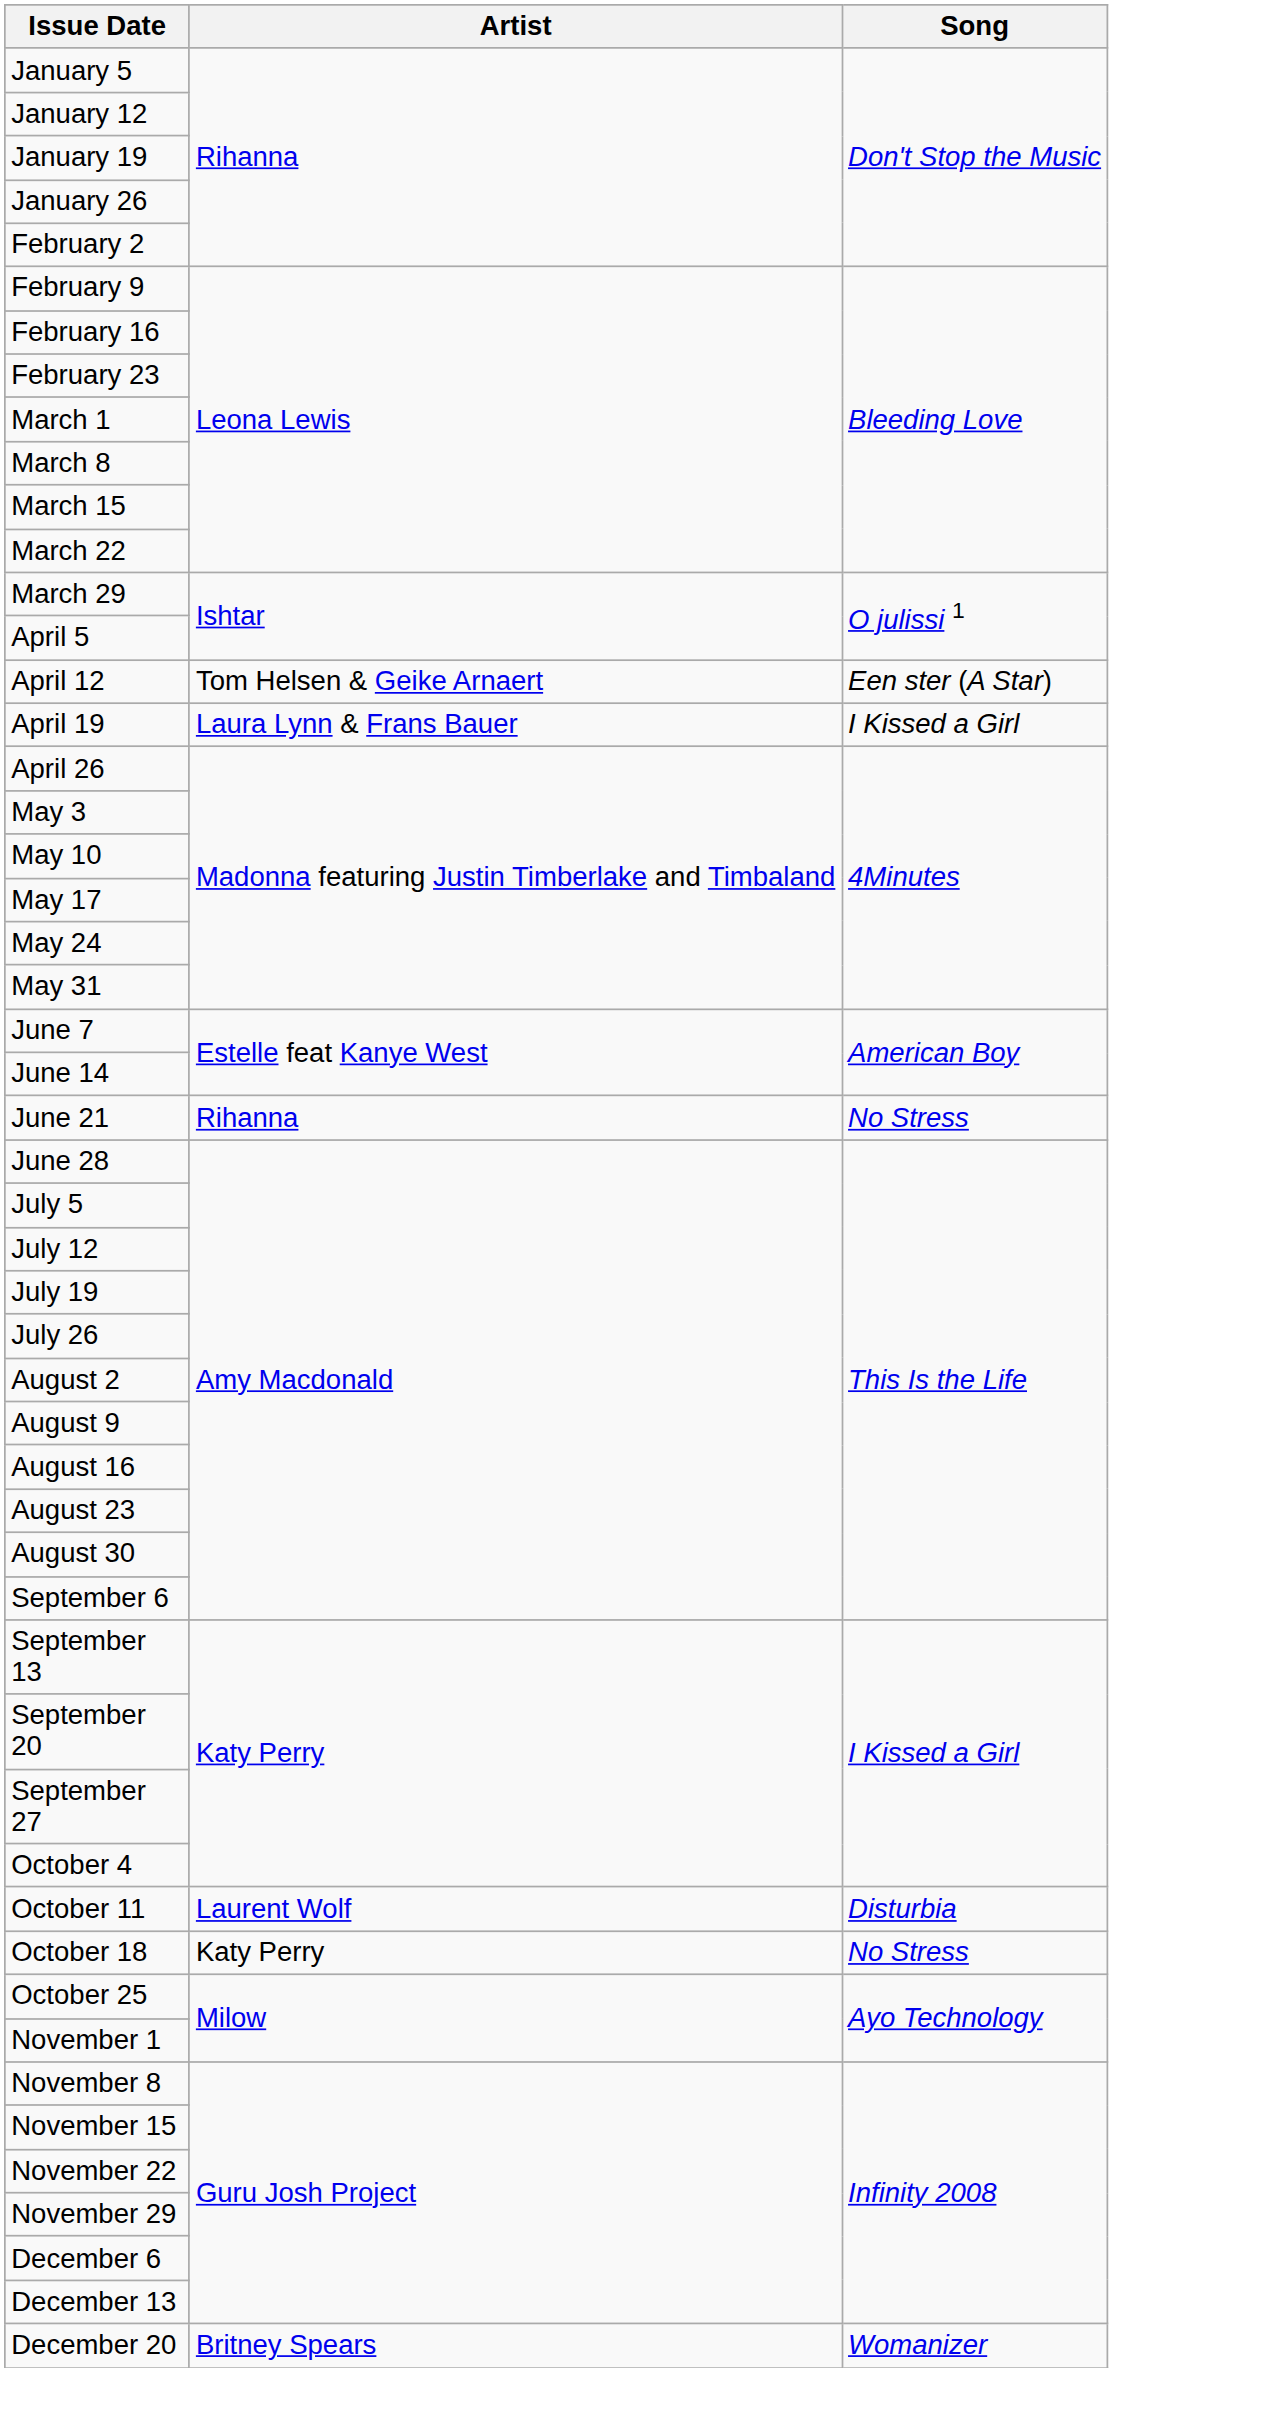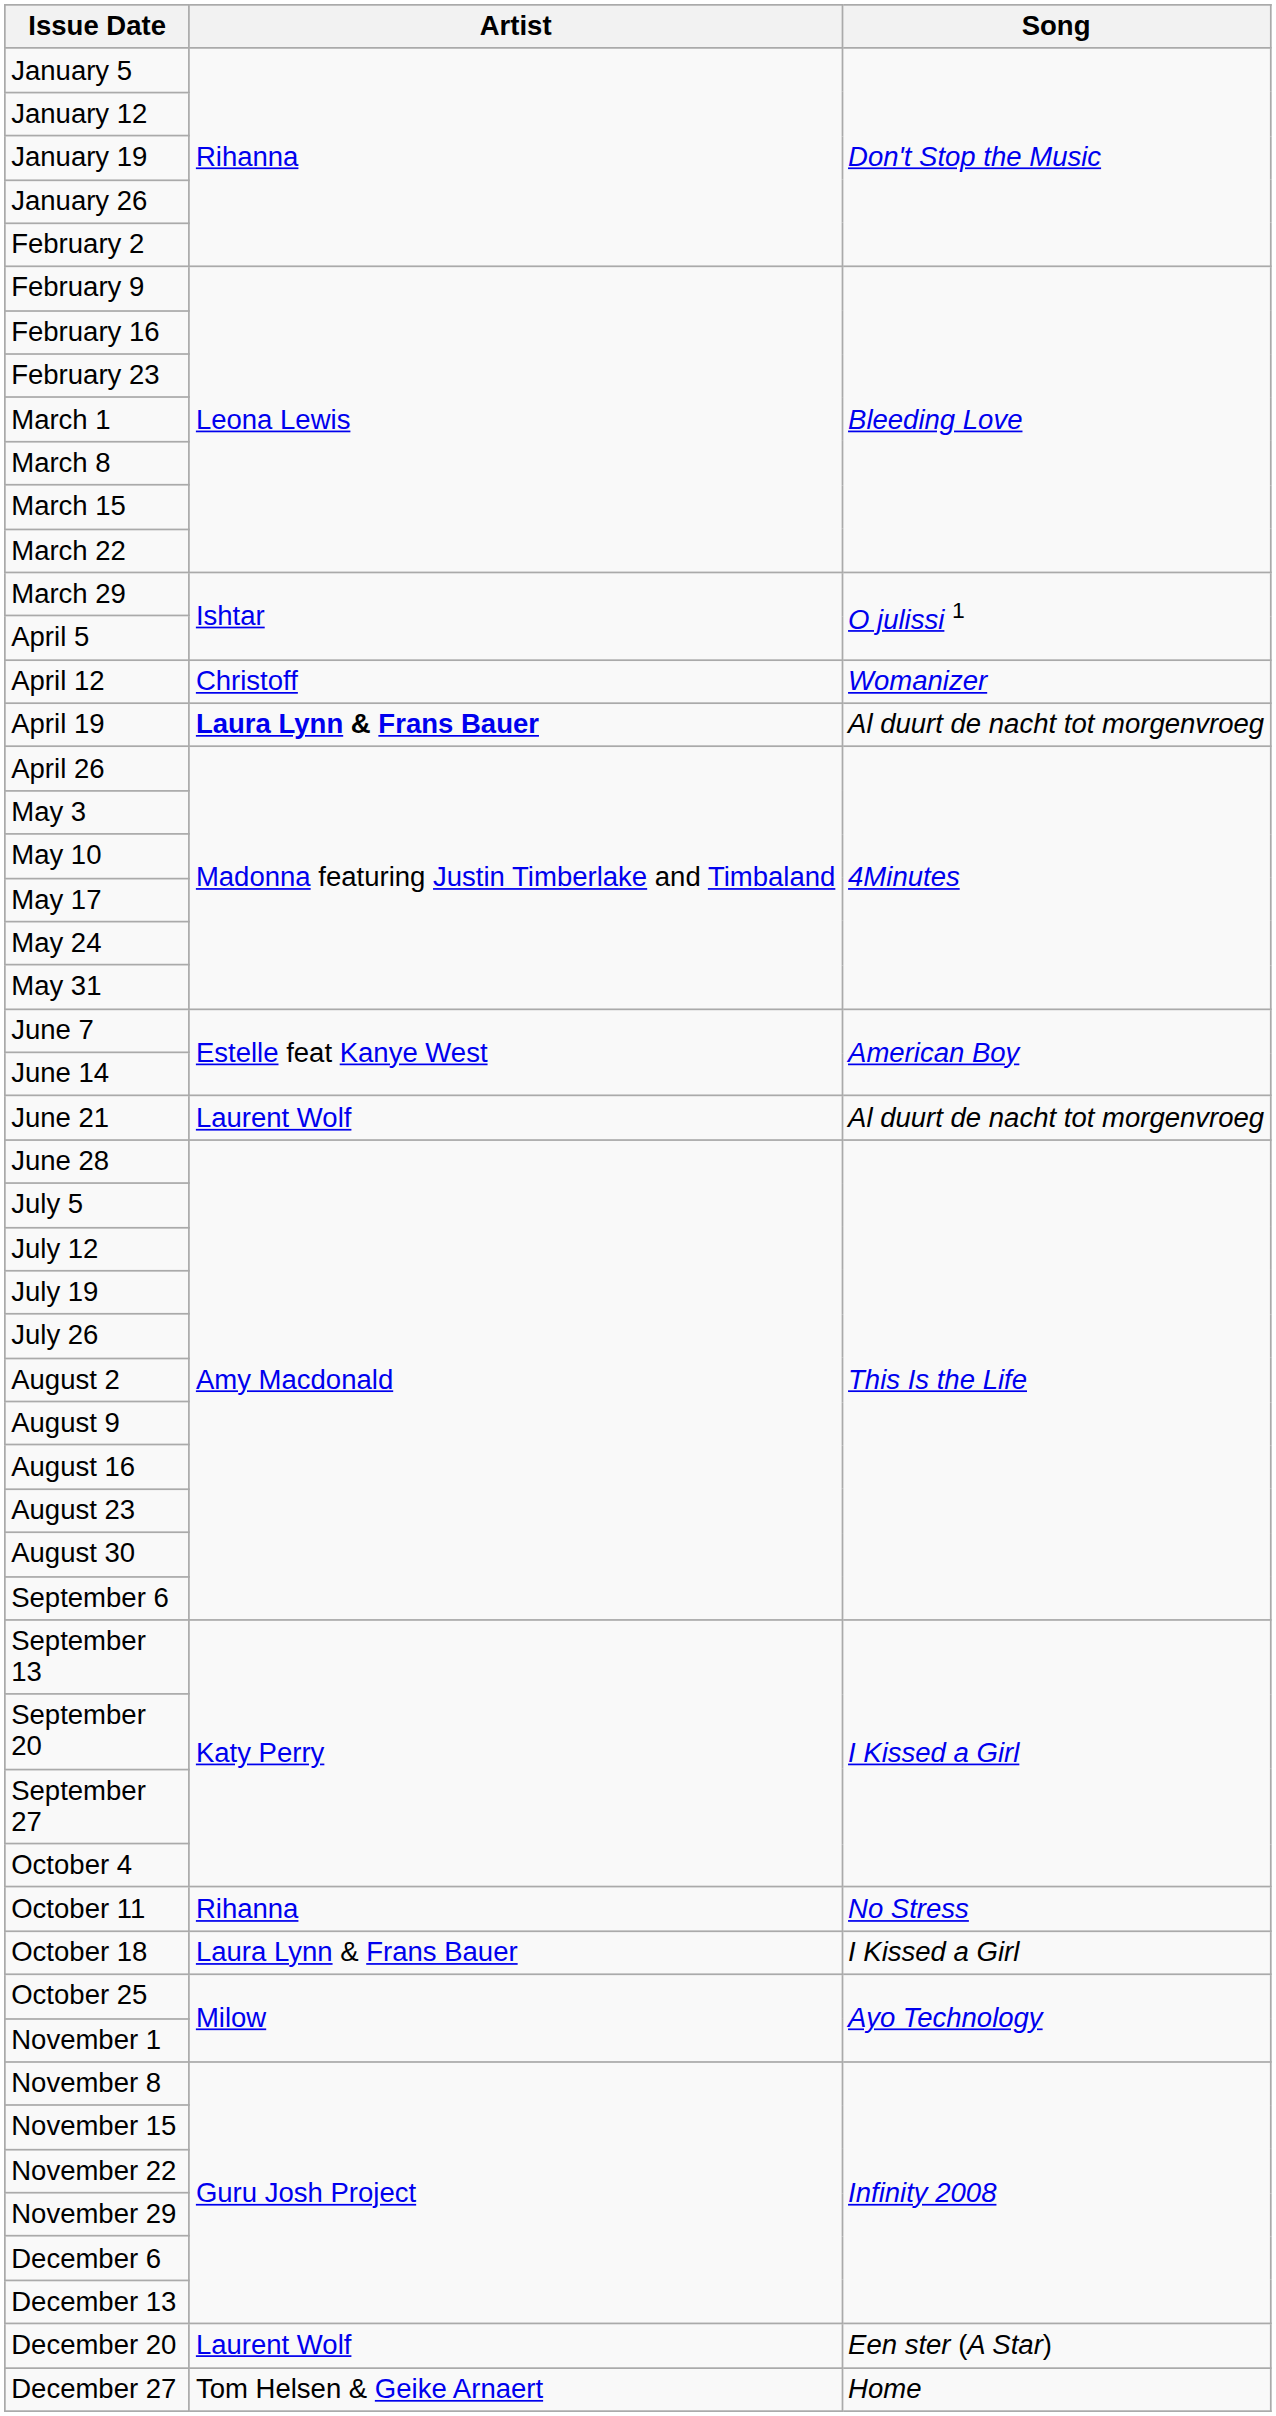April 12 | Artist: Tom Helsen & Geike Arnaert -> Christoff
April 12 | Song: Een ster (A Star) -> Womanizer
April 19 | Artist: normal -> bold
April 19 | Song: I Kissed a Girl -> Al duurt de nacht tot morgenvroeg
June 21 | Artist: Rihanna -> Laurent Wolf
June 21 | Song: No Stress -> Al duurt de nacht tot morgenvroeg
October 11 | Artist: Laurent Wolf -> Rihanna
October 11 | Song: Disturbia -> No Stress
October 18 | Artist: Katy Perry -> Laura Lynn & Frans Bauer
October 18 | Song: No Stress -> I Kissed a Girl
December 20 | Artist: Britney Spears -> Laurent Wolf
December 20 | Song: Womanizer -> Een ster (A Star)
+ row: December 27 | Tom Helsen & Geike Arnaert | Home
